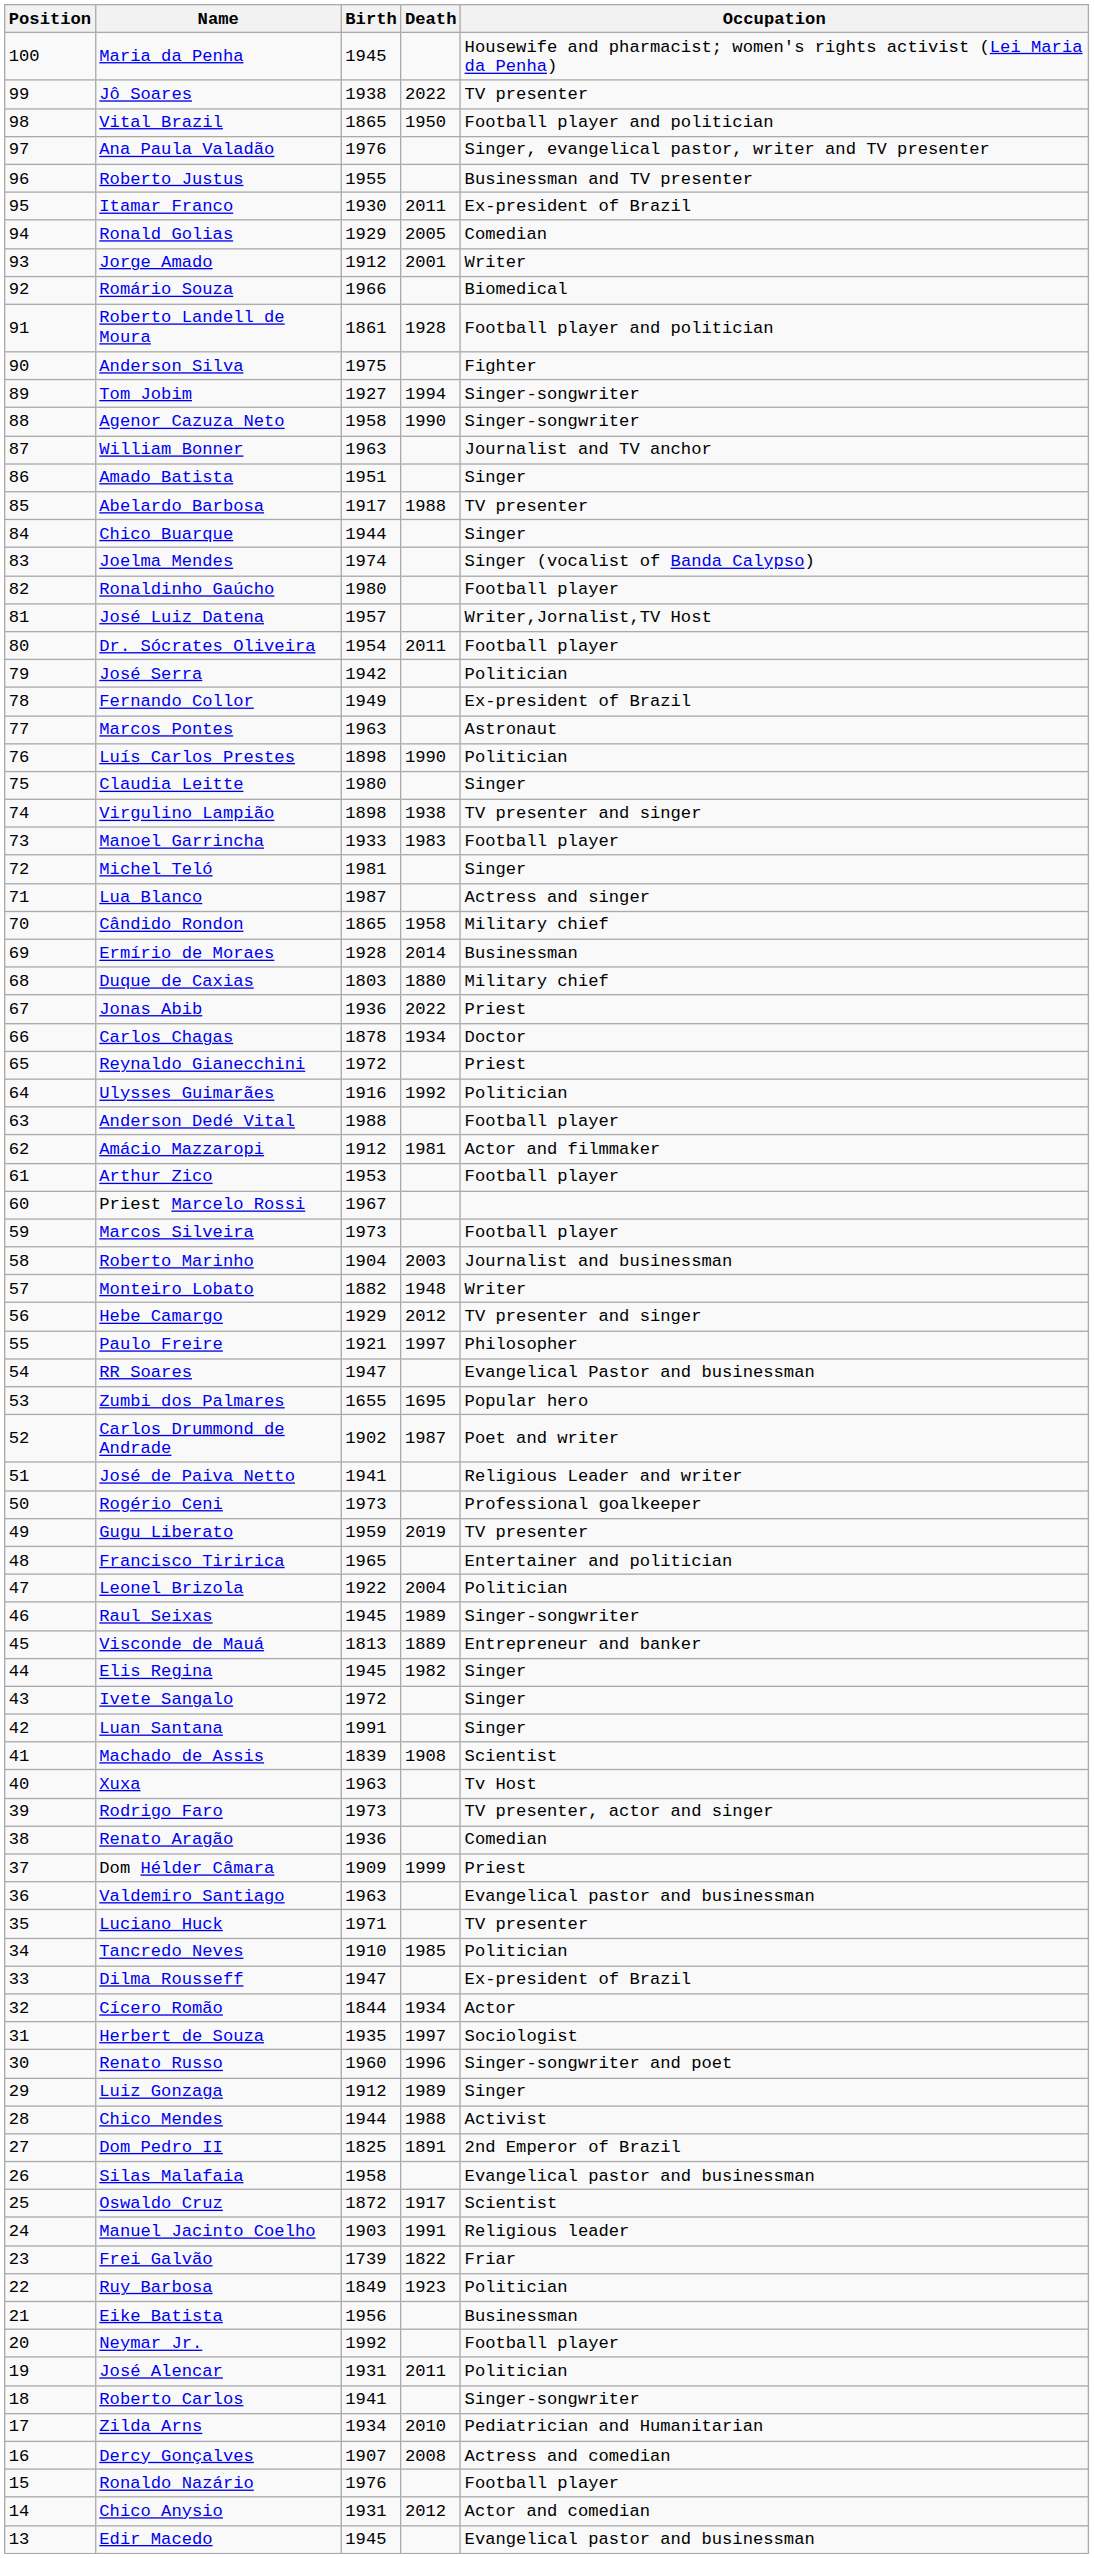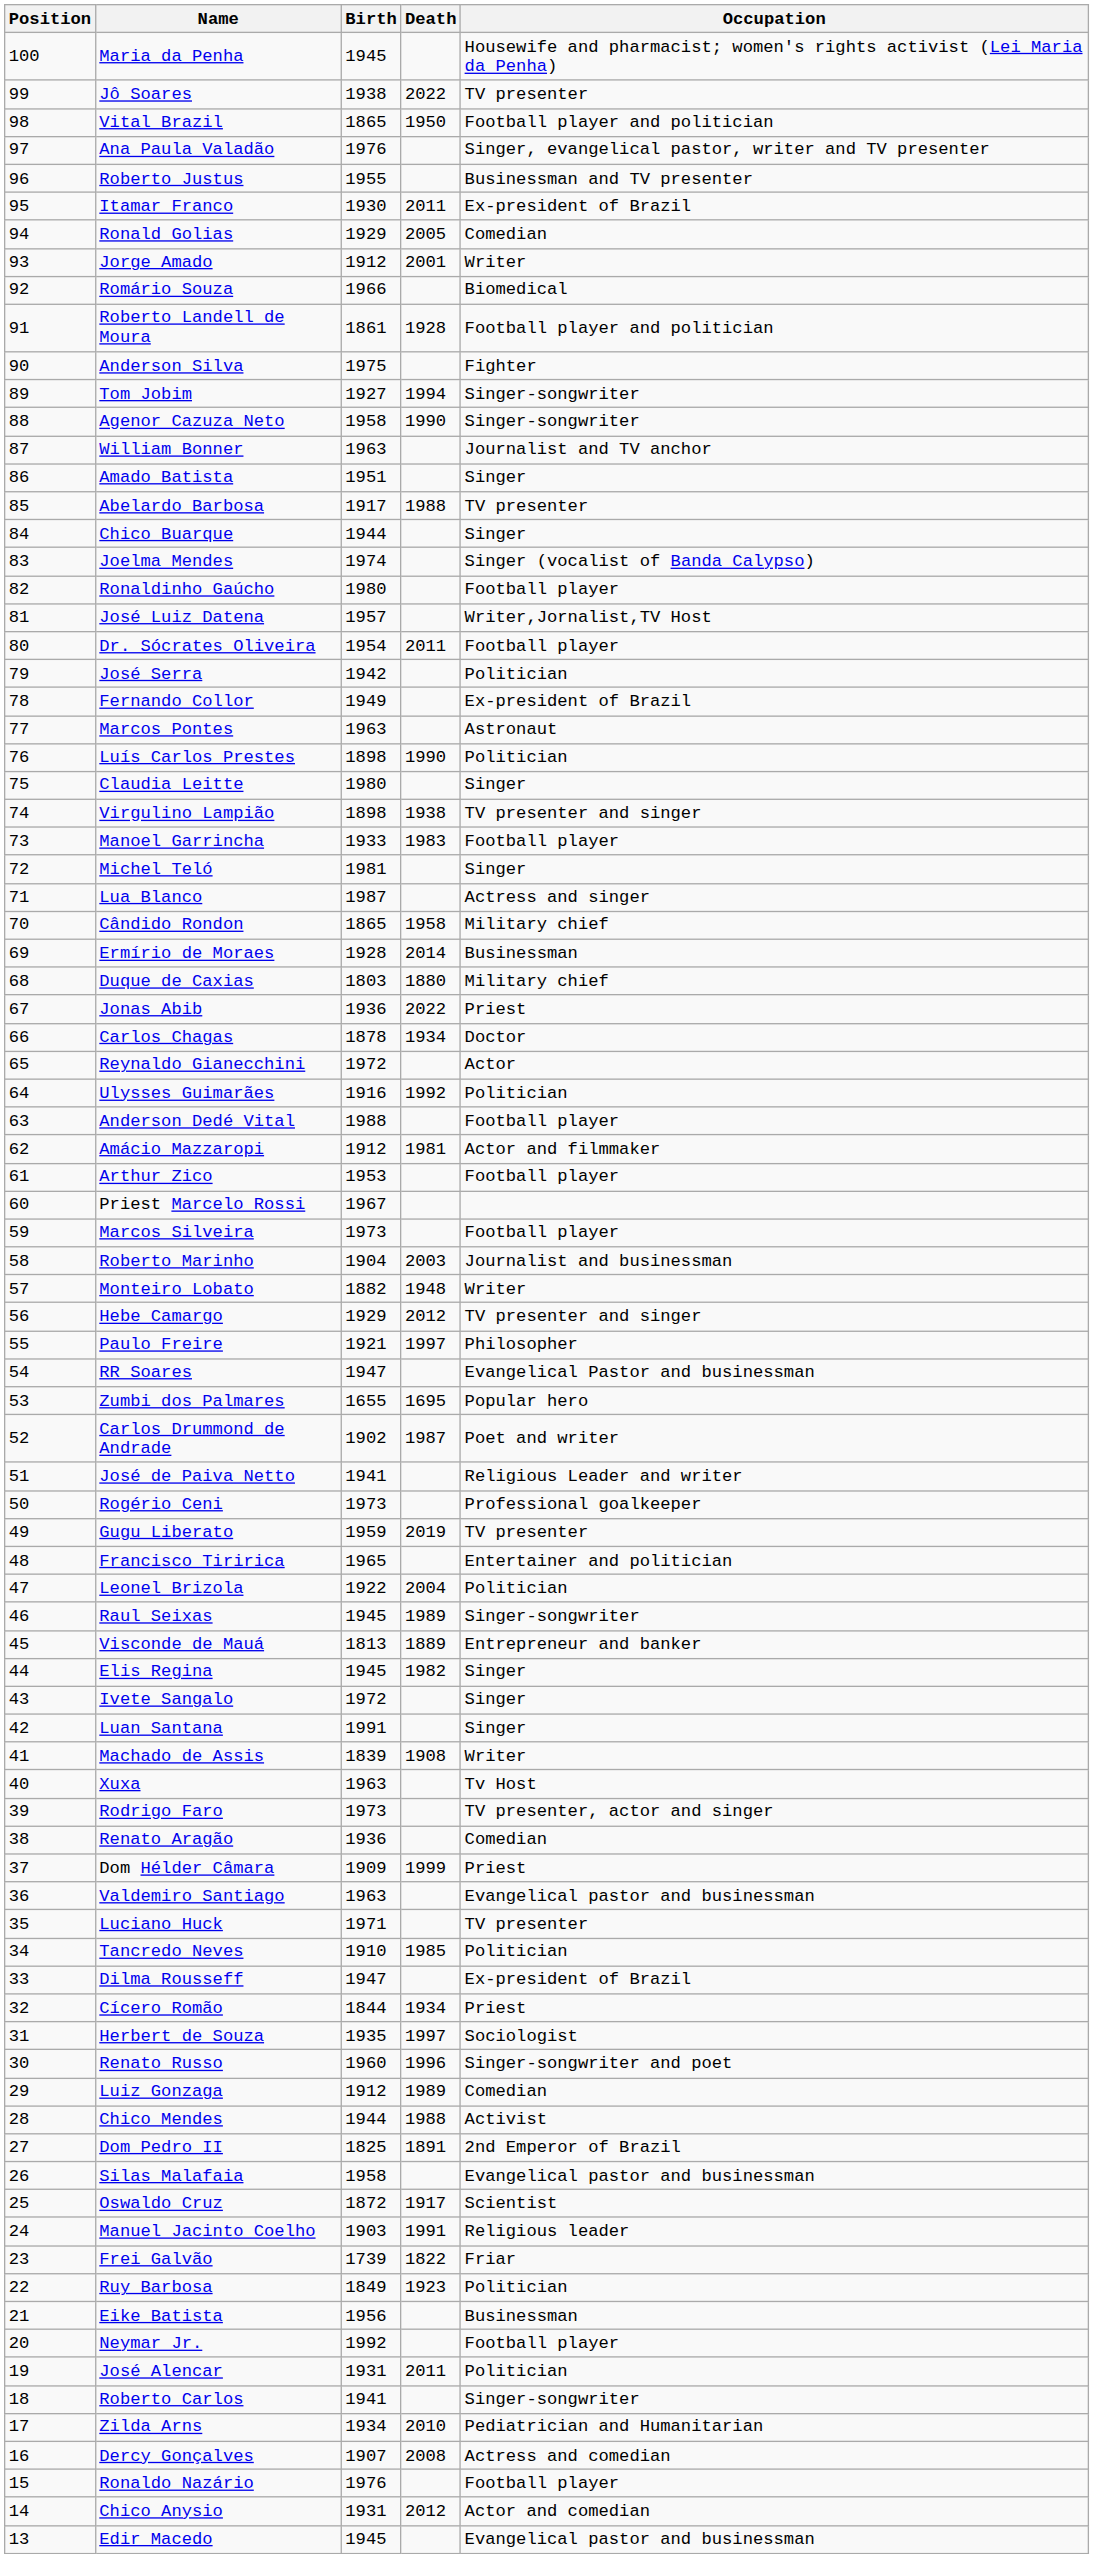Reynaldo Gianecchini | Occupation: Priest -> Actor
Machado de Assis | Occupation: Scientist -> Writer
Cícero Romão | Occupation: Actor -> Priest
Luiz Gonzaga | Occupation: Singer -> Comedian
